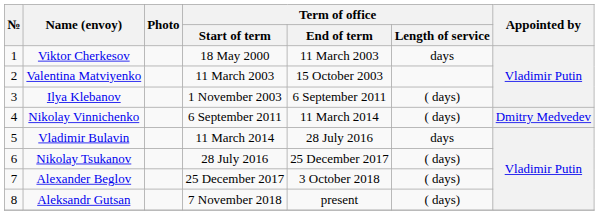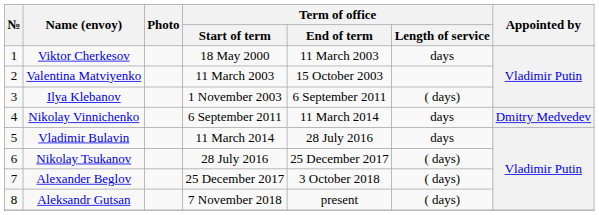Nikolay Vinnichenko | Term of office / Length of service: ( days) -> days
